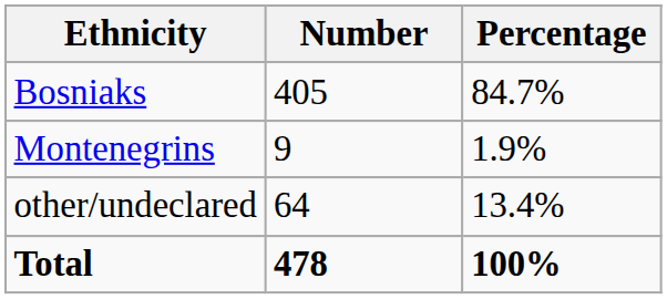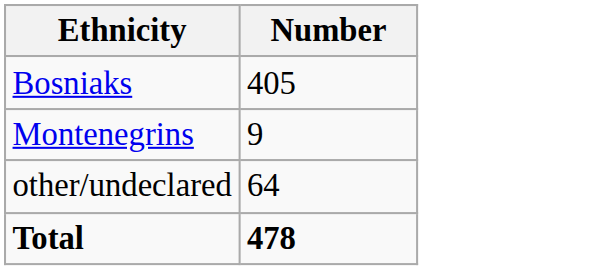- column: Percentage | 84.7% | 1.9% | 13.4% | 100%
